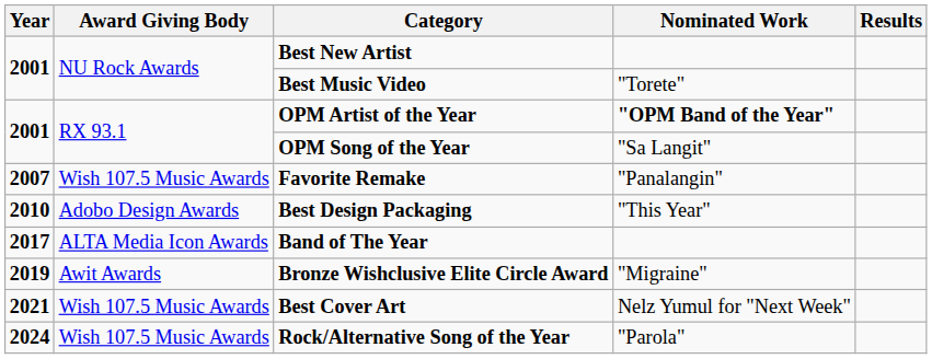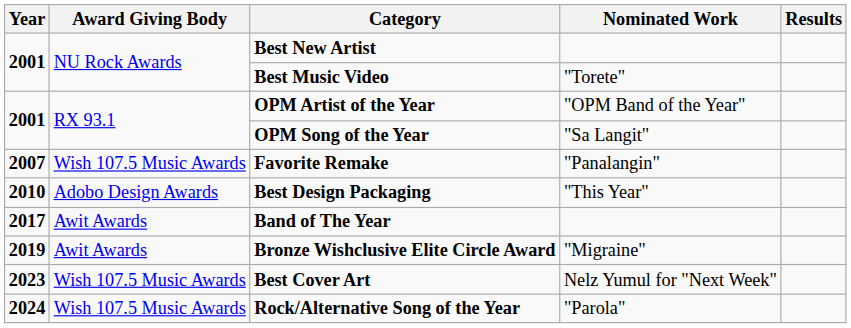OPM Artist of the Year | Nominated Work: bold -> normal
Band of The Year | Award Giving Body: ALTA Media Icon Awards -> Awit Awards
Best Cover Art | Year: 2021 -> 2023
